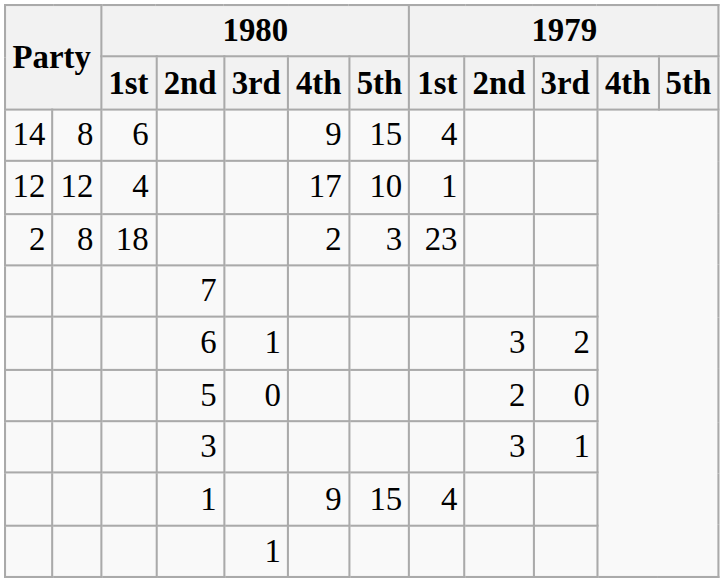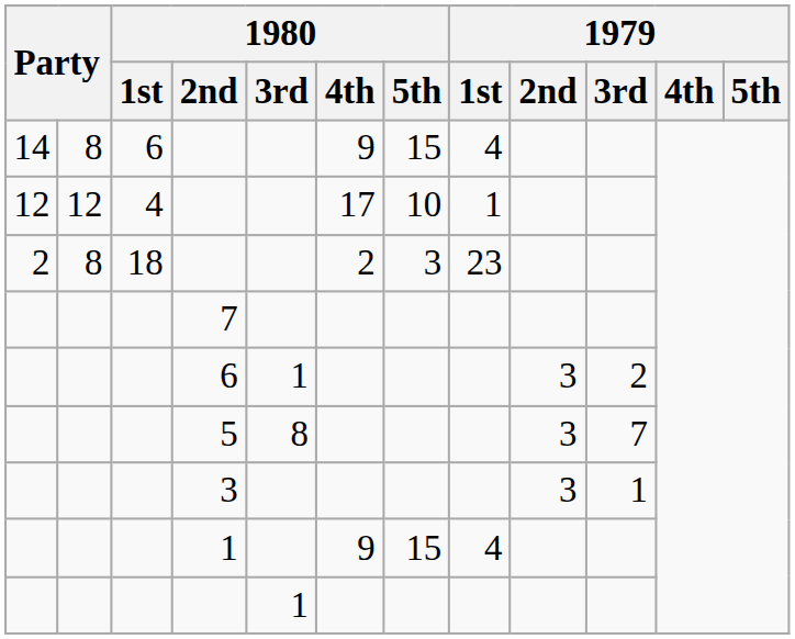5 | 1980 / 3rd: 0 -> 8
5 | 1979 / 2nd: 2 -> 3
5 | 1979 / 3rd: 0 -> 7
